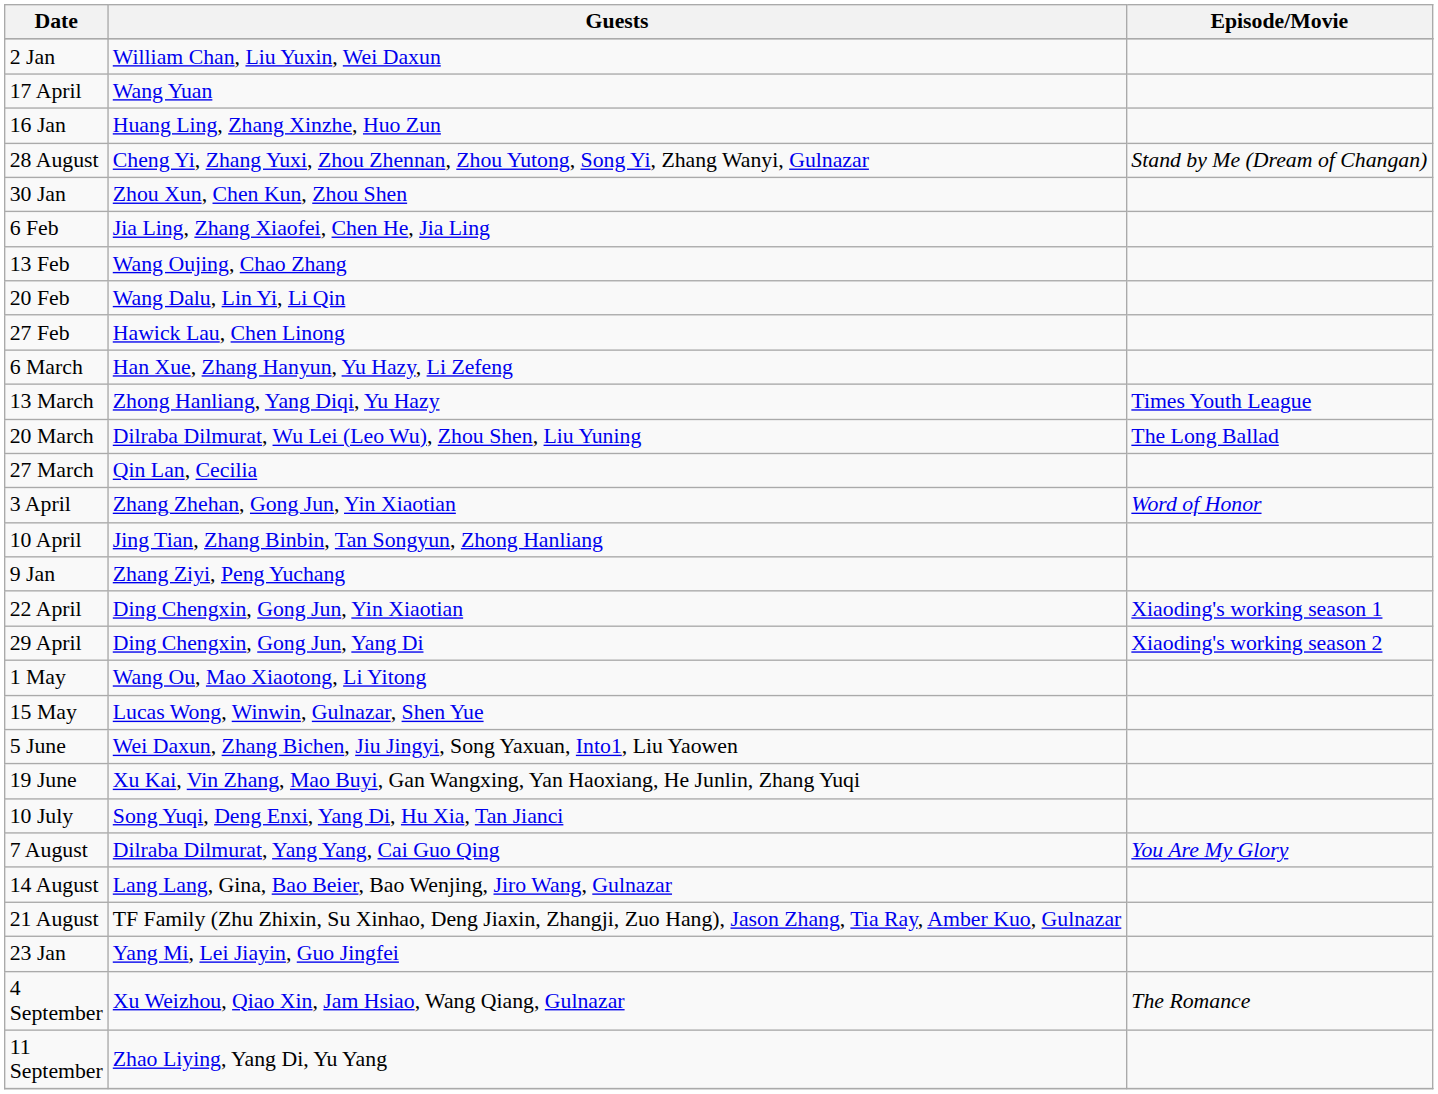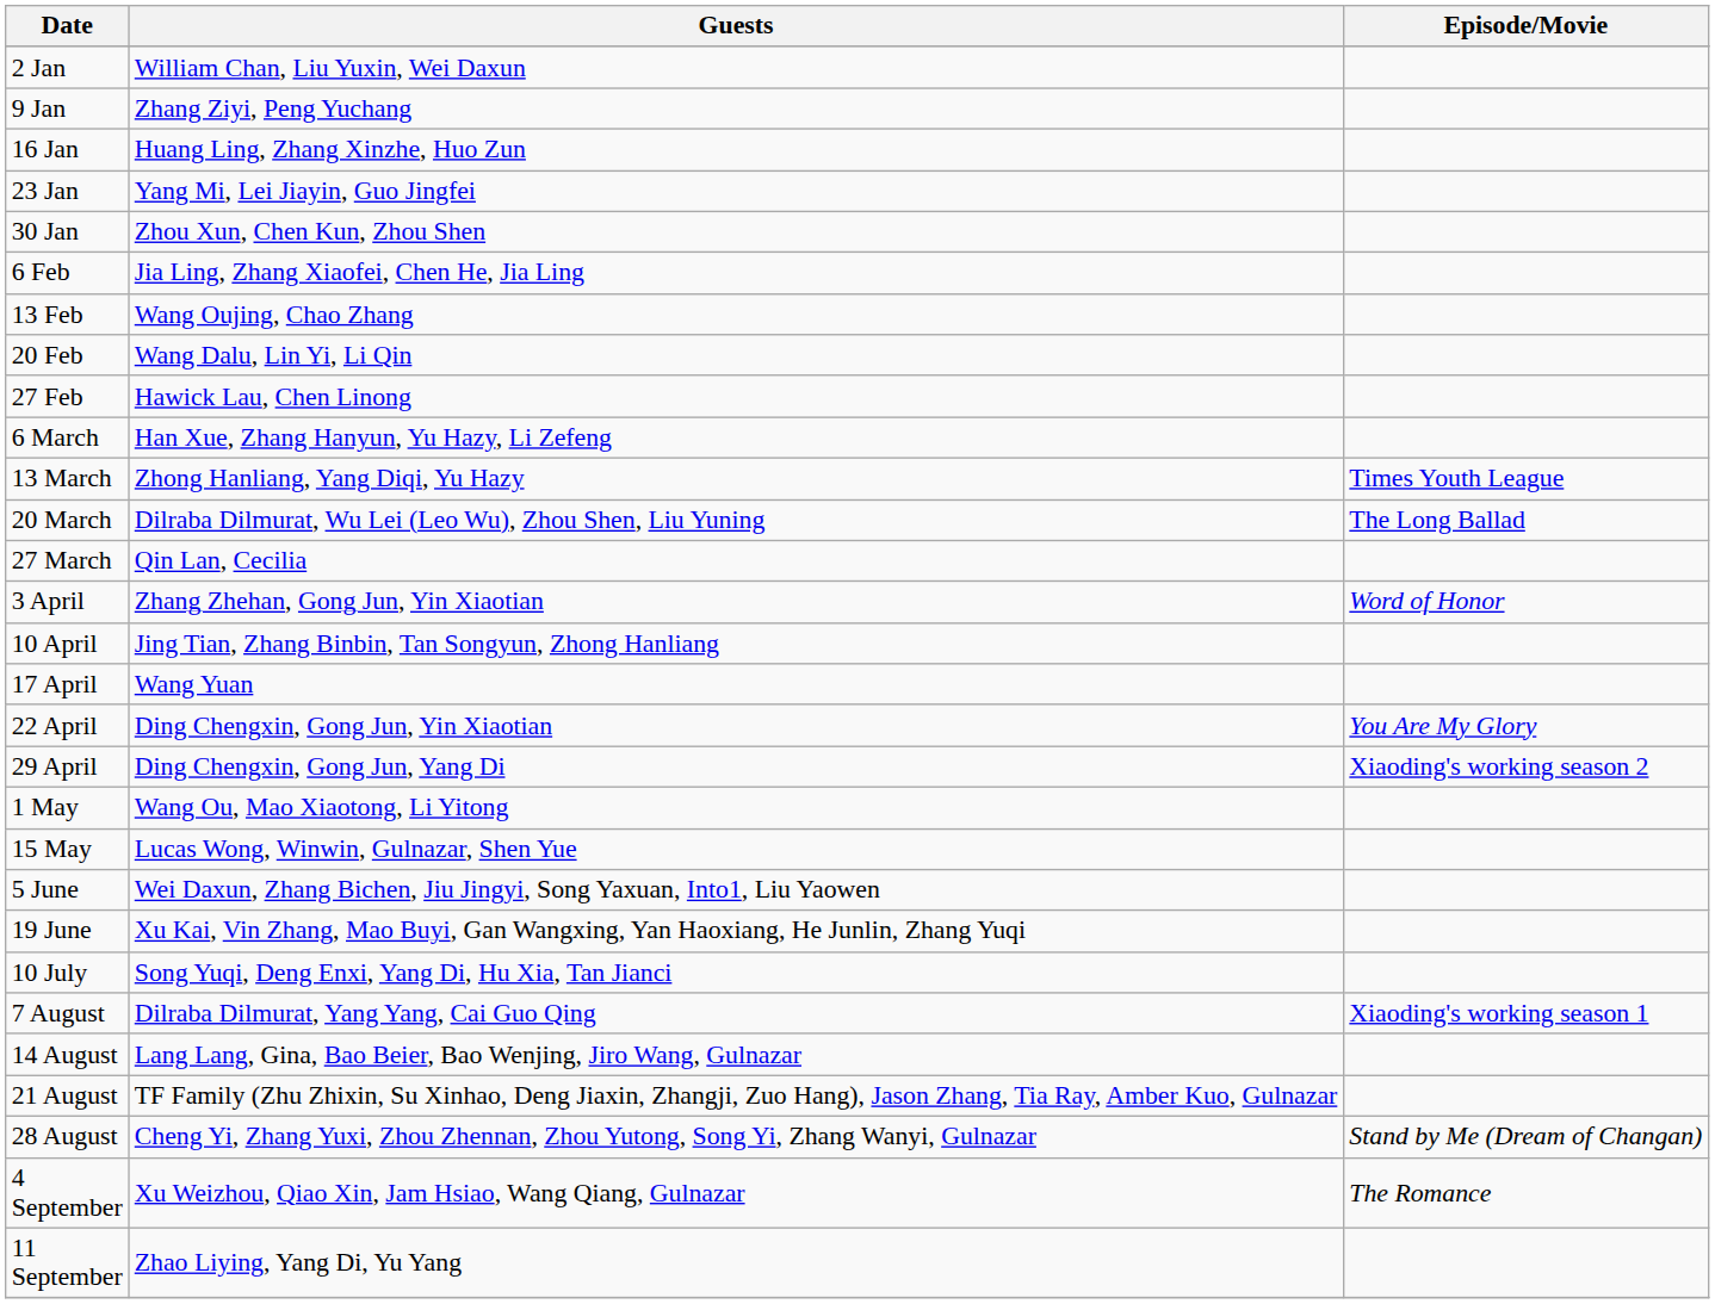rows swapped: 9 Jan <-> 17 April
rows swapped: 23 Jan <-> 28 August
22 April | Episode/Movie: Xiaoding's working season 1 -> You Are My Glory
7 August | Episode/Movie: You Are My Glory -> Xiaoding's working season 1
